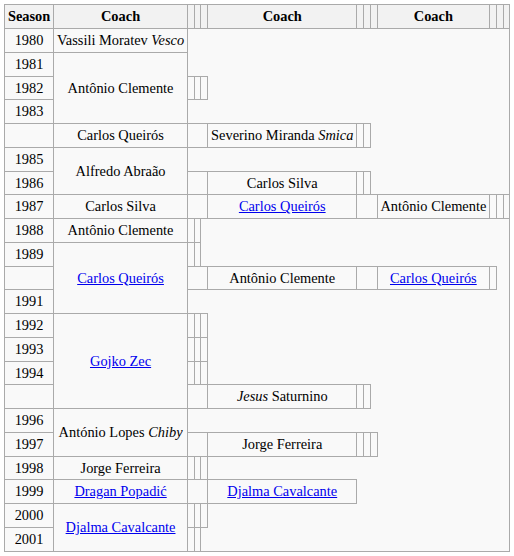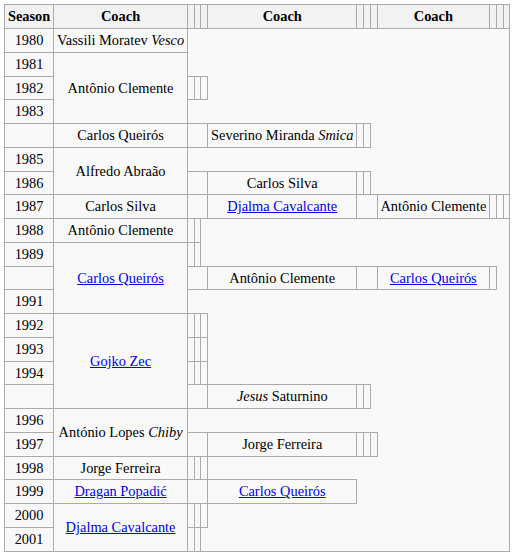1987 | column 6: Carlos Queirós -> Djalma Cavalcante
1999 | column 6: Djalma Cavalcante -> Carlos Queirós
